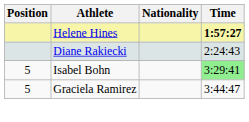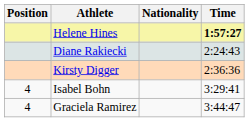+ row: Kirsty Digger | 2:36:36
Isabel Bohn | Position: 5 -> 4
Isabel Bohn | Time: lightgreen background -> no background
Graciela Ramirez | Position: 5 -> 4
